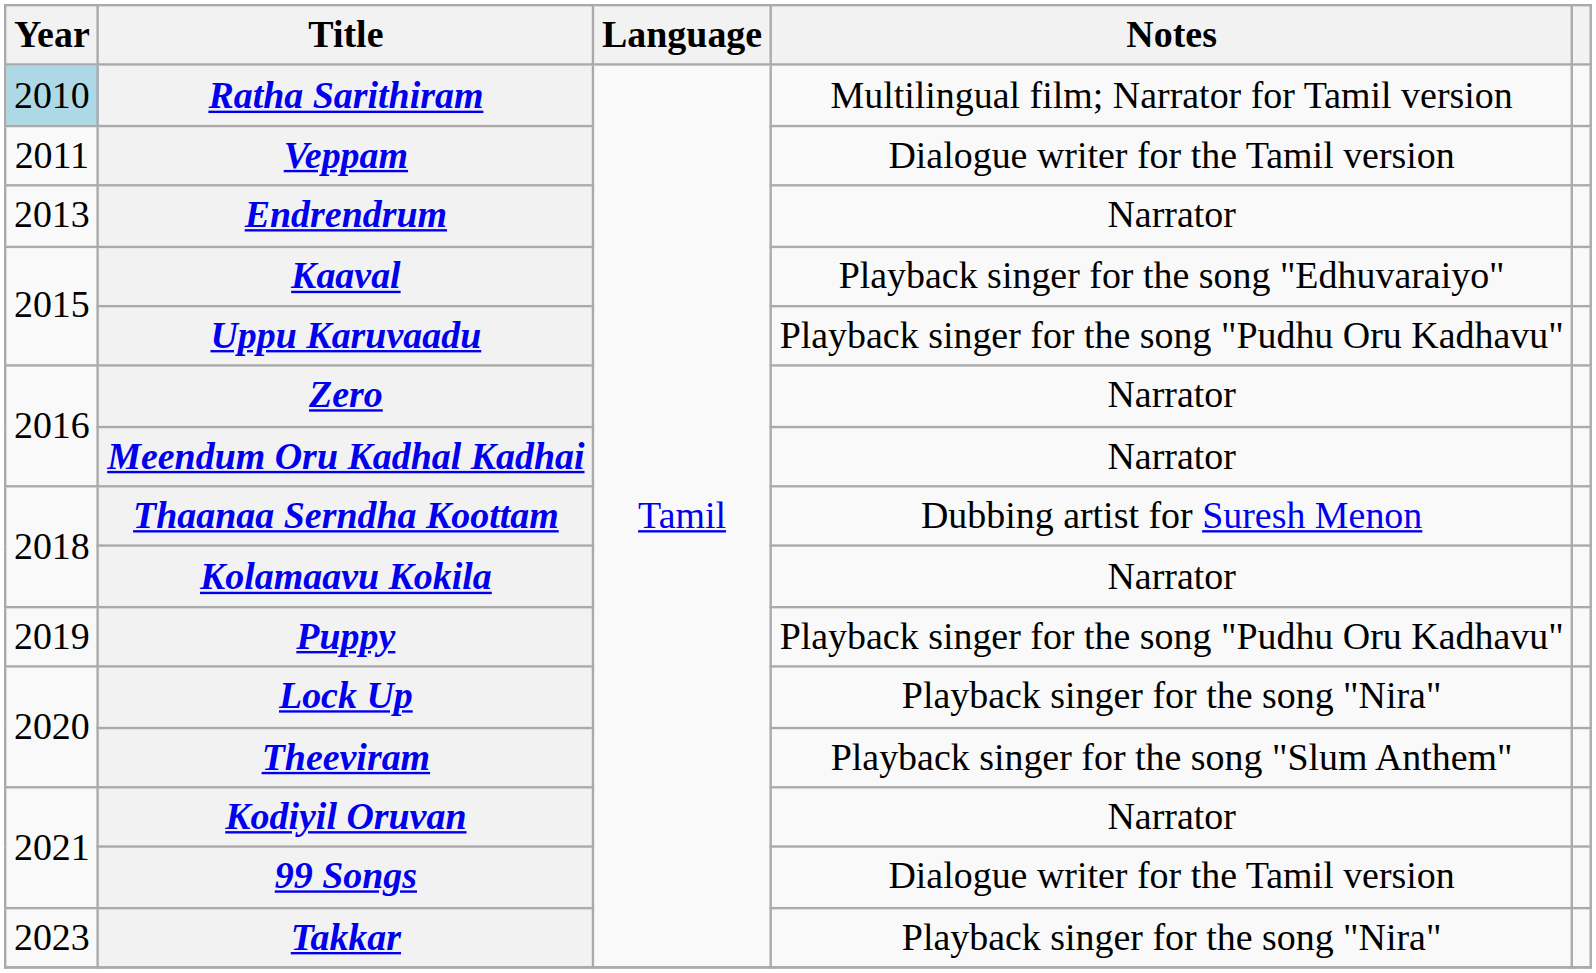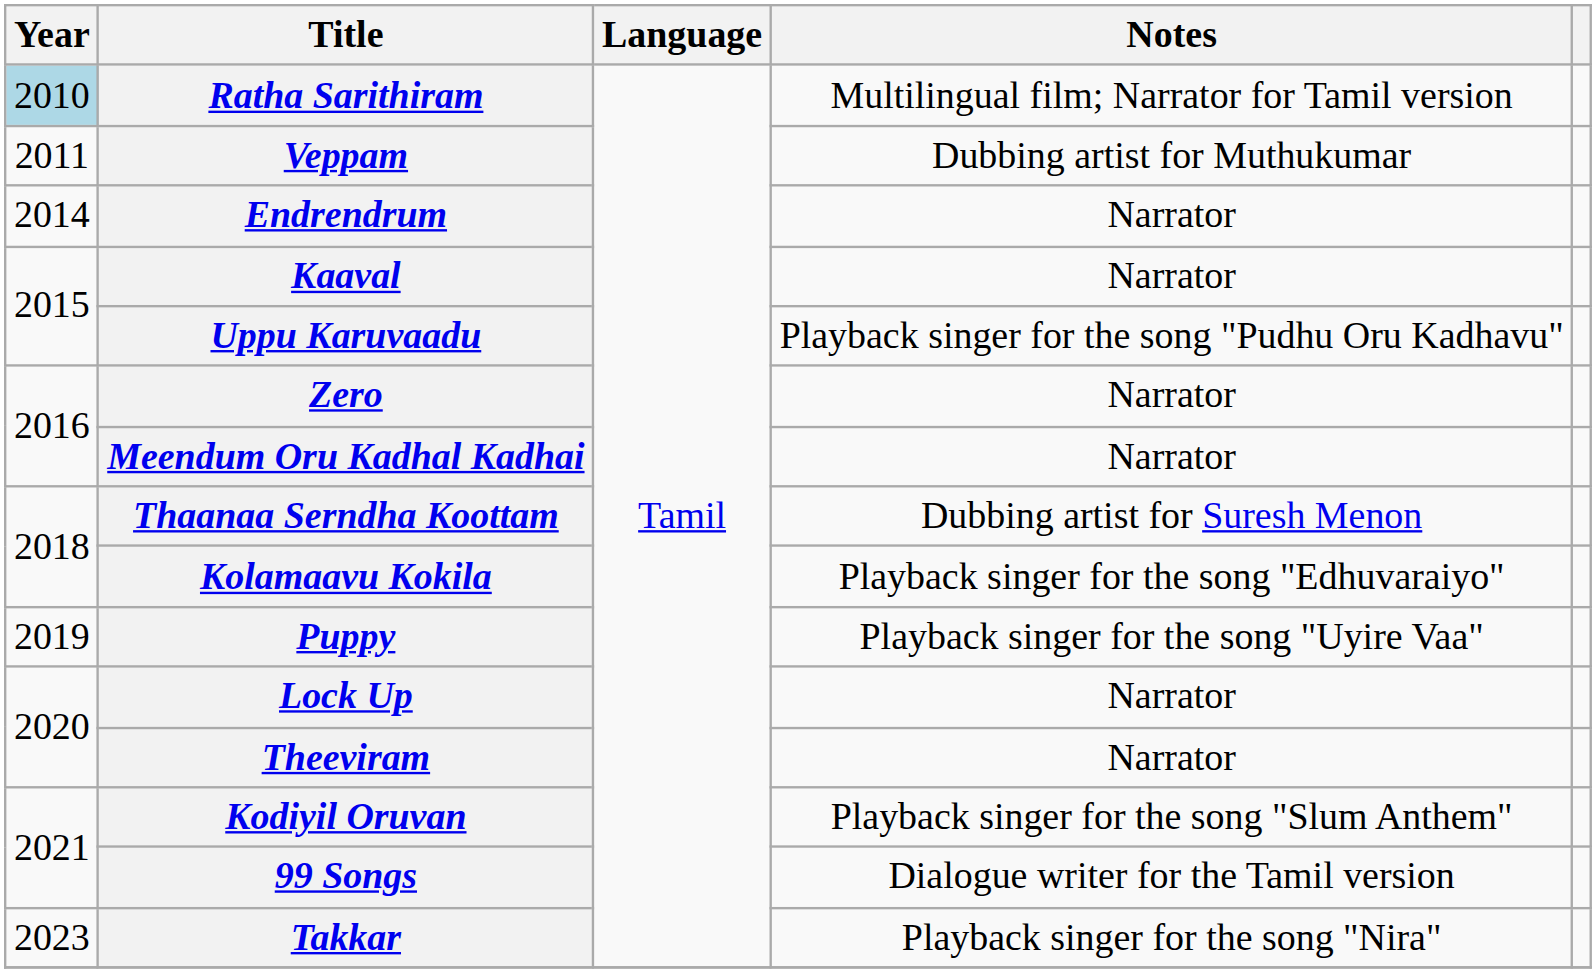Veppam | Notes: Dialogue writer for the Tamil version -> Dubbing artist for Muthukumar
Endrendrum | Year: 2013 -> 2014
Kaaval | Notes: Playback singer for the song "Edhuvaraiyo" -> Narrator
Kolamaavu Kokila | Notes: Narrator -> Playback singer for the song "Edhuvaraiyo"
Puppy | Notes: Playback singer for the song "Pudhu Oru Kadhavu" -> Playback singer for the song "Uyire Vaa"
Lock Up | Notes: Playback singer for the song "Nira" -> Narrator
Theeviram | Notes: Playback singer for the song "Slum Anthem" -> Narrator
Kodiyil Oruvan | Notes: Narrator -> Playback singer for the song "Slum Anthem"
